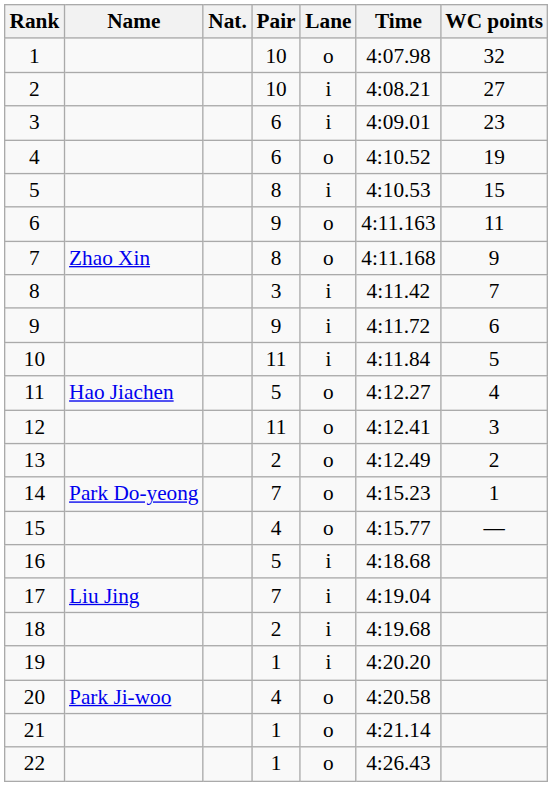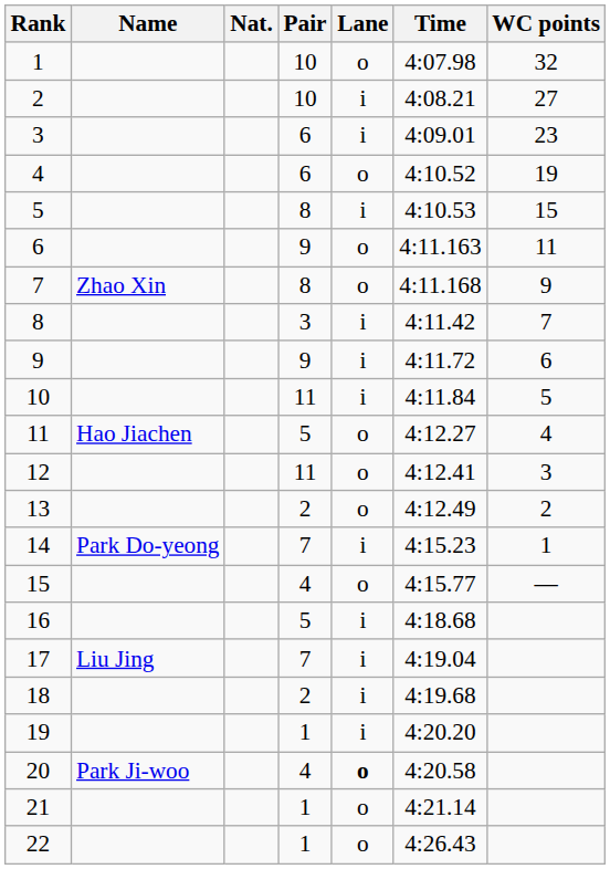14 | Lane: o -> i
20 | Lane: normal -> bold
